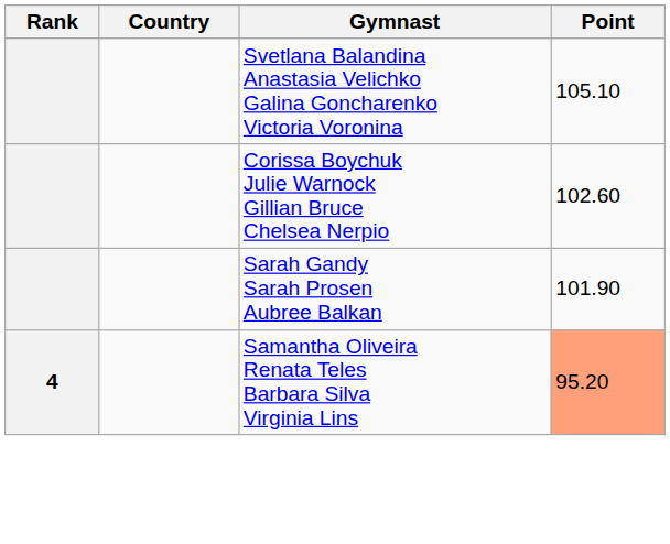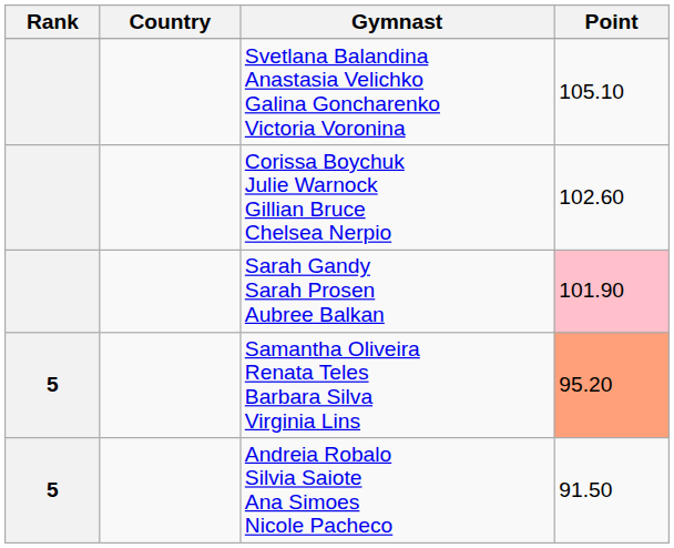Sarah Gandy Sarah Prosen Aubree Balkan | Point: no background -> pink background
Samantha Oliveira Renata Teles Barbara Silva Virginia Lins | Rank: 4 -> 5
+ row: 5 | Andreia Robalo Silvia Saiote Ana Simoes Nicole Pacheco | 91.50
